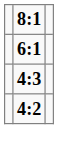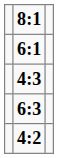+ row: 6:3
